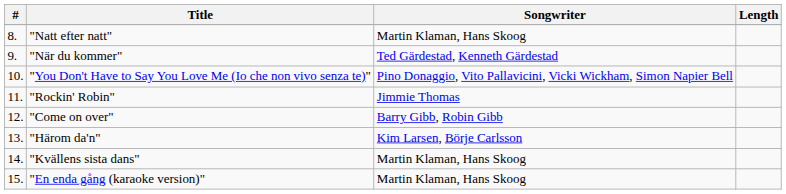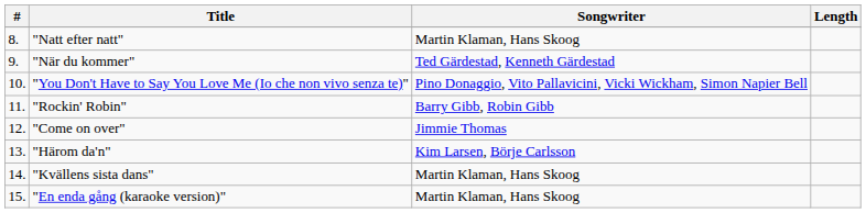"Rockin' Robin" | Songwriter: Jimmie Thomas -> Barry Gibb, Robin Gibb
"Come on over" | Songwriter: Barry Gibb, Robin Gibb -> Jimmie Thomas
